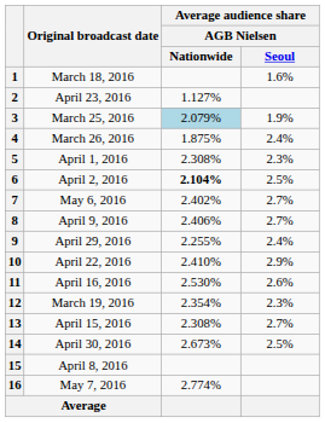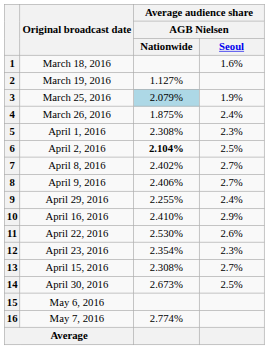2 | Original broadcast date: April 23, 2016 -> March 19, 2016
7 | Original broadcast date: May 6, 2016 -> April 8, 2016
10 | Original broadcast date: April 22, 2016 -> April 16, 2016
11 | Original broadcast date: April 16, 2016 -> April 22, 2016
12 | Original broadcast date: March 19, 2016 -> April 23, 2016
15 | Original broadcast date: April 8, 2016 -> May 6, 2016
